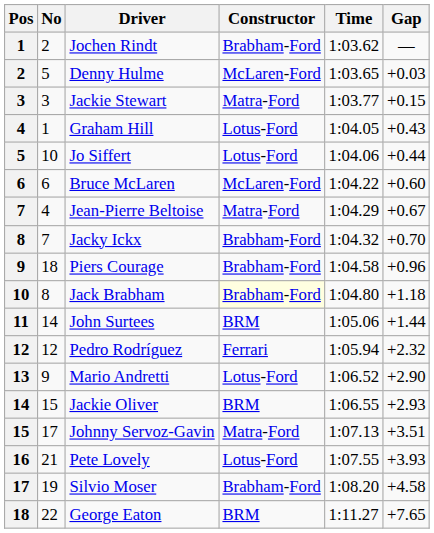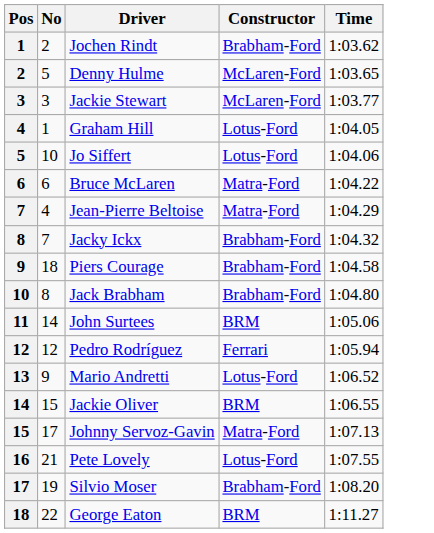- column: Gap | — | +0.03 | +0.15 | +0.43 | +0.44 | +0.60 | +0.67 | +0.70 | +0.96 | +1.18 | +1.44 | +2.32 | +2.90 | +2.93 | +3.51 | +3.93 | +4.58 | +7.65
Jackie Stewart | Constructor: Matra-Ford -> McLaren-Ford
Bruce McLaren | Constructor: McLaren-Ford -> Matra-Ford
Jack Brabham | Constructor: lightyellow background -> no background
